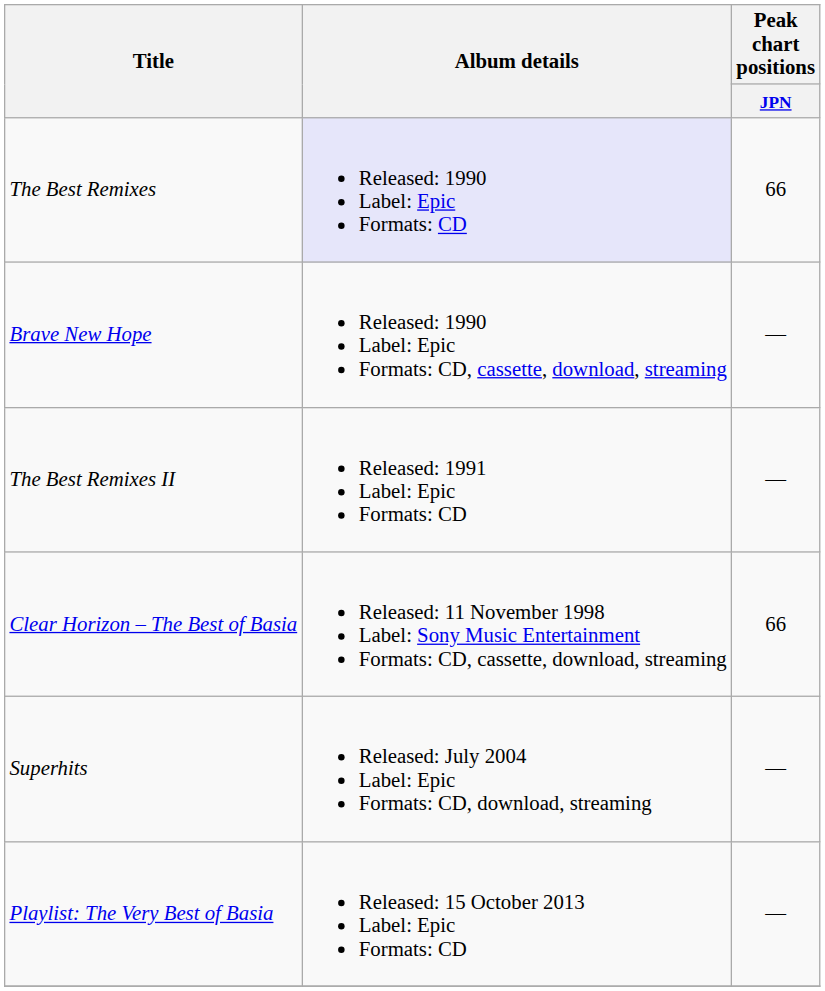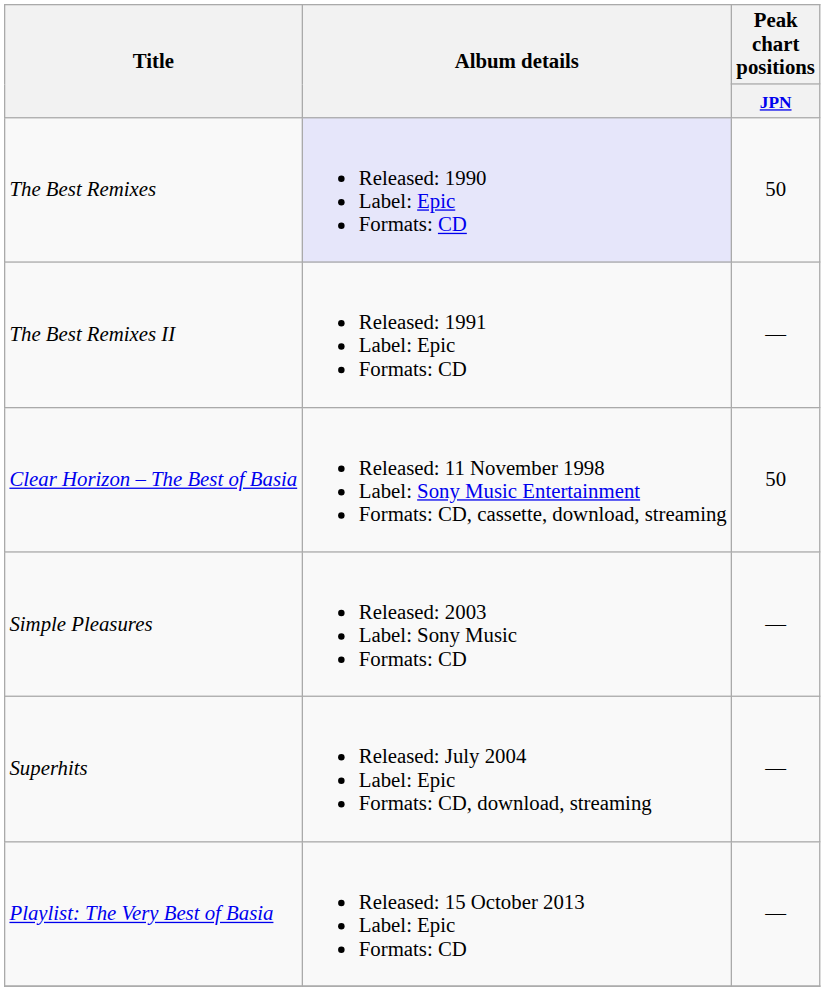The Best Remixes | Peak chart positions / JPN: 66 -> 50
- row: Brave New Hope | Released: 1990 Label: Epic Formats: CD, cassette, download, streaming | —
Clear Horizon – The Best of Basia | Peak chart positions / JPN: 66 -> 50
+ row: Simple Pleasures | Released: 2003 Label: Sony Music Formats: CD | —
